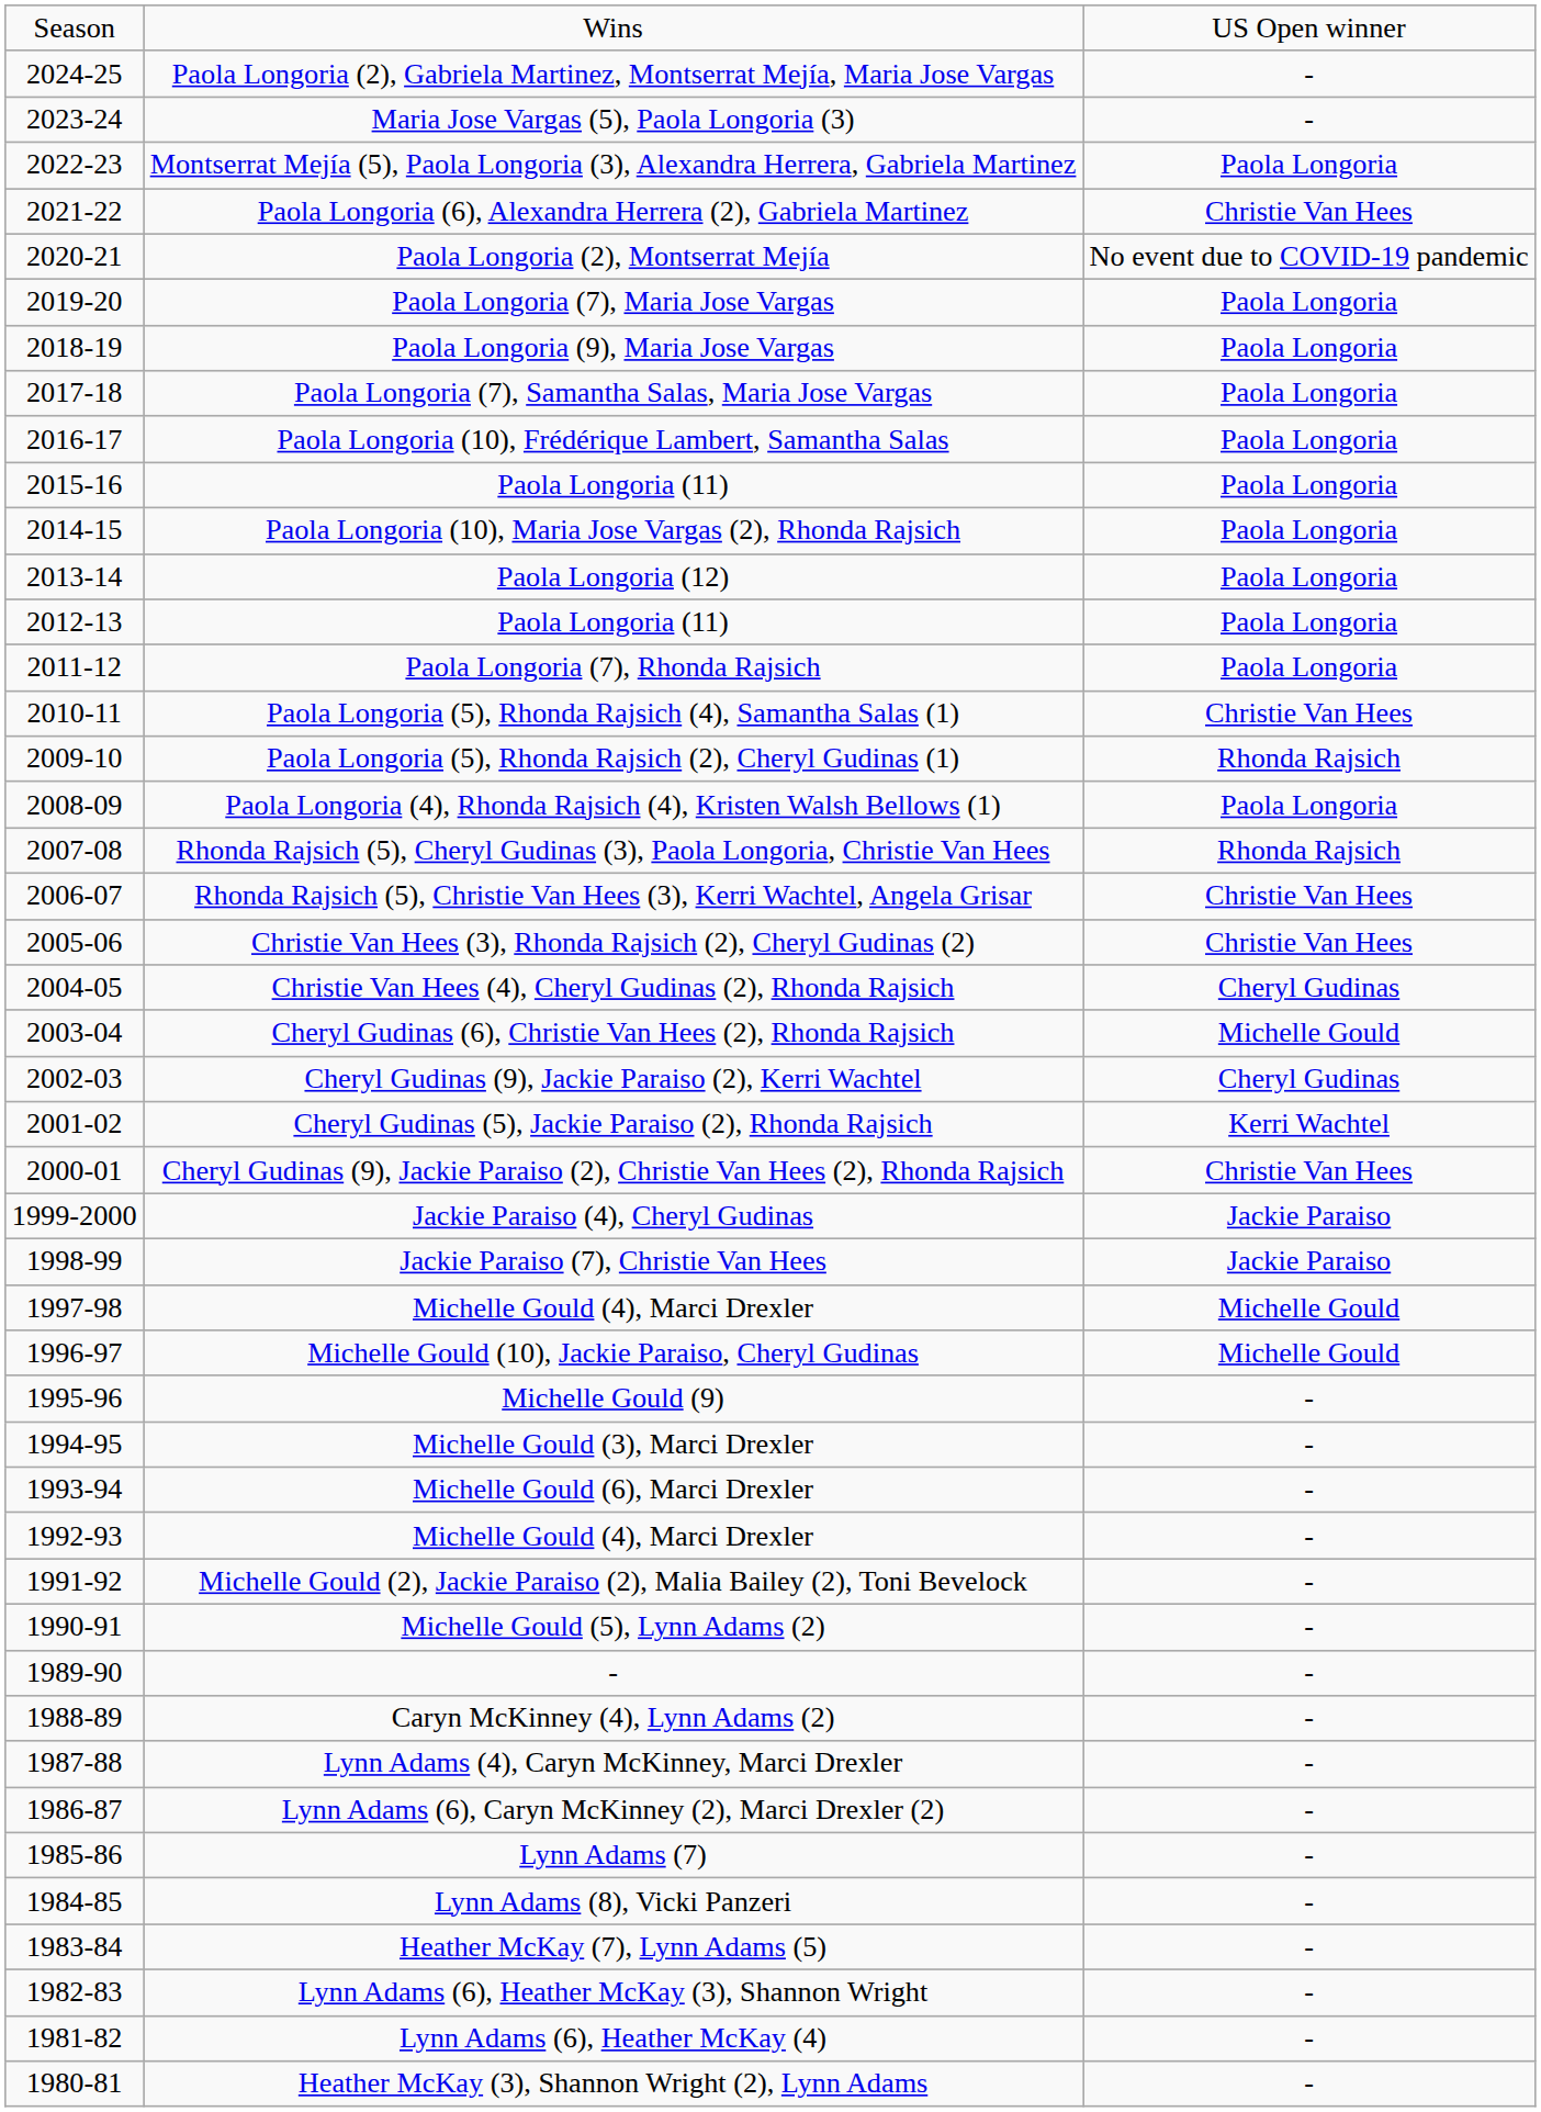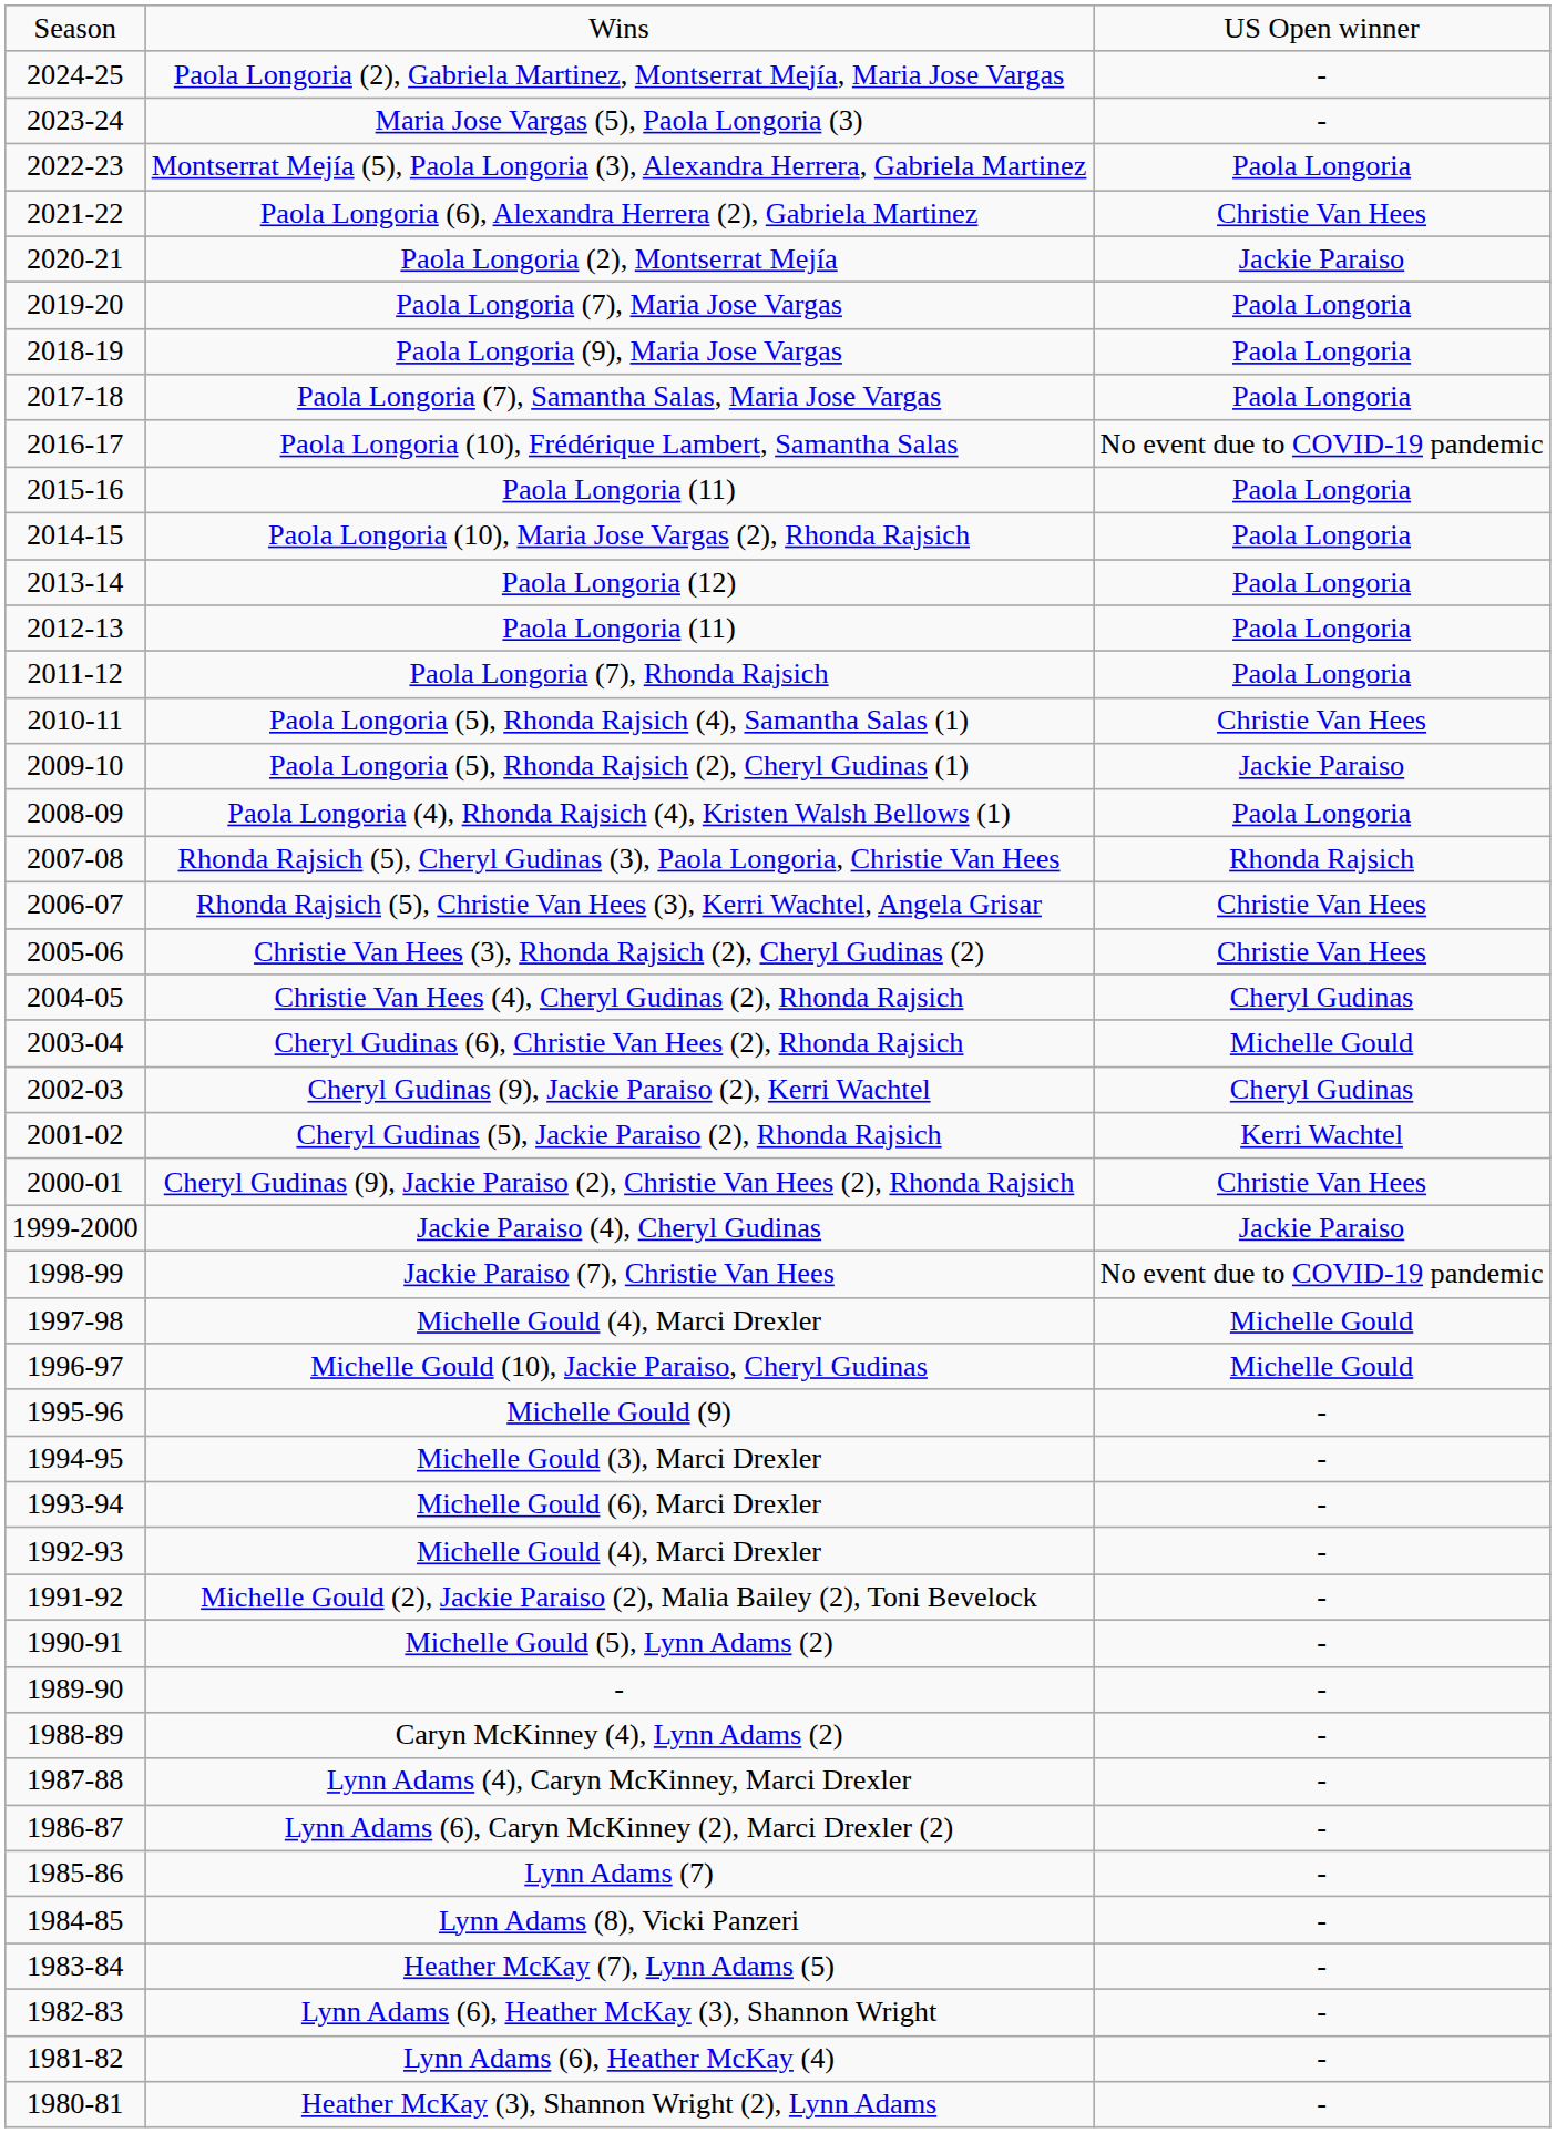Paola Longoria (2), Montserrat Mejía | column 3: No event due to COVID-19 pandemic -> Jackie Paraiso
Paola Longoria (10), Frédérique Lambert, Samantha Salas | column 3: Paola Longoria -> No event due to COVID-19 pandemic
Paola Longoria (5), Rhonda Rajsich (2), Cheryl Gudinas (1) | column 3: Rhonda Rajsich -> Jackie Paraiso
Jackie Paraiso (7), Christie Van Hees | column 3: Jackie Paraiso -> No event due to COVID-19 pandemic
